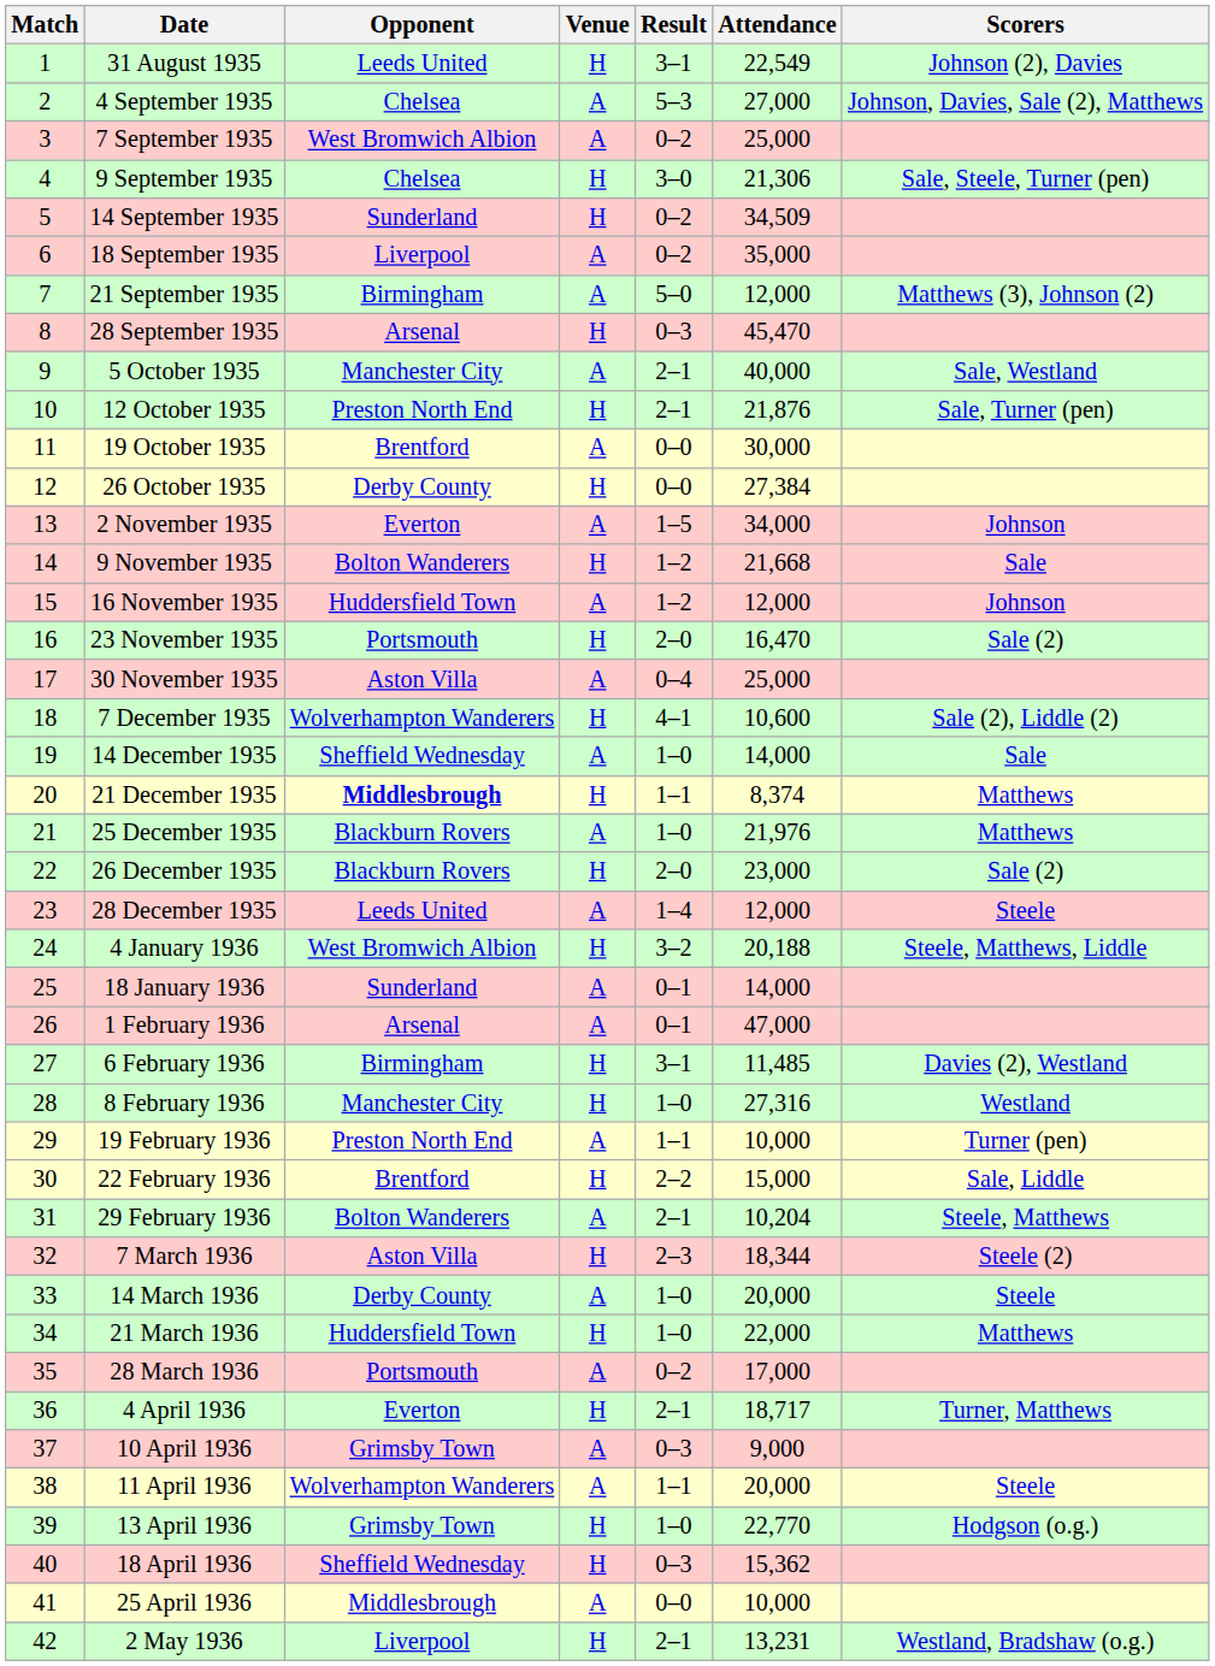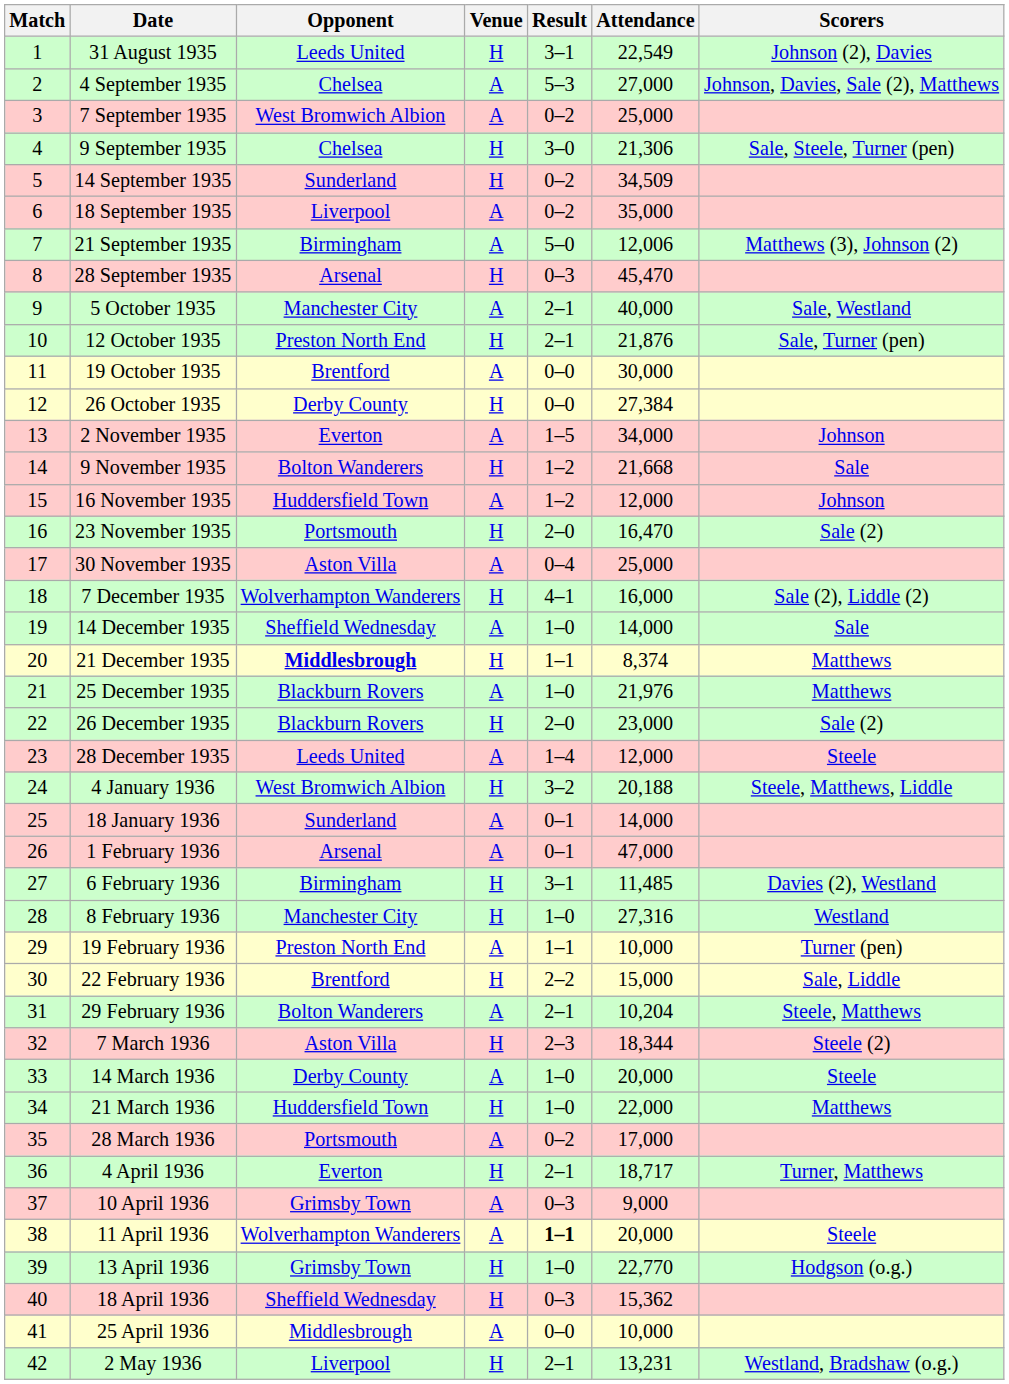21 September 1935 | Attendance: 12,000 -> 12,006
7 December 1935 | Attendance: 10,600 -> 16,000
11 April 1936 | Result: normal -> bold
